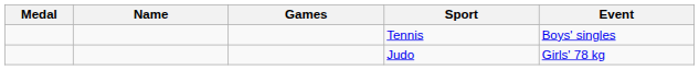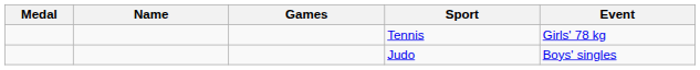Tennis | Event: Boys' singles -> Girls' 78 kg
Judo | Event: Girls' 78 kg -> Boys' singles
